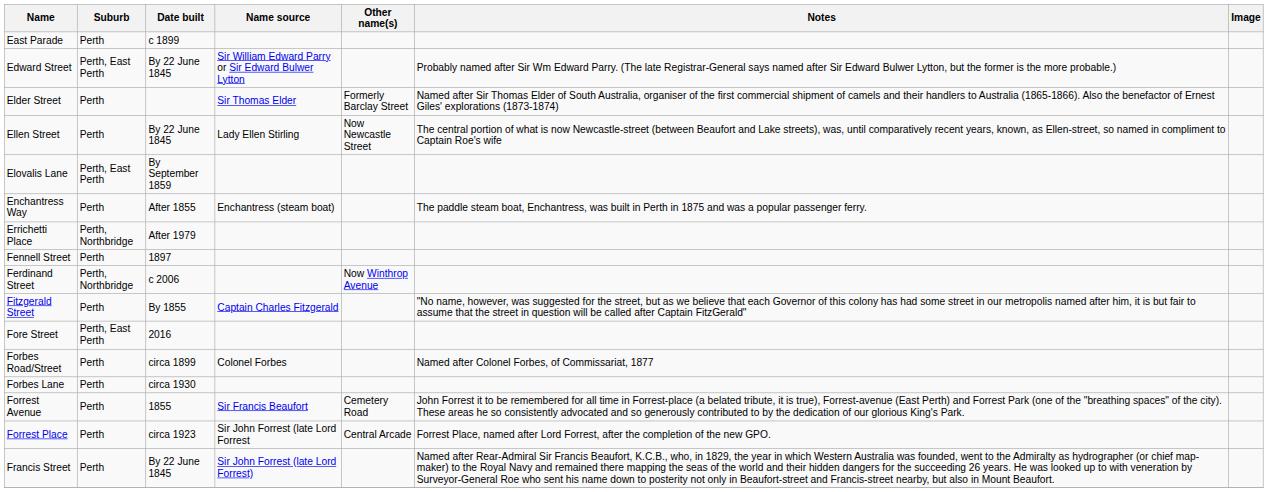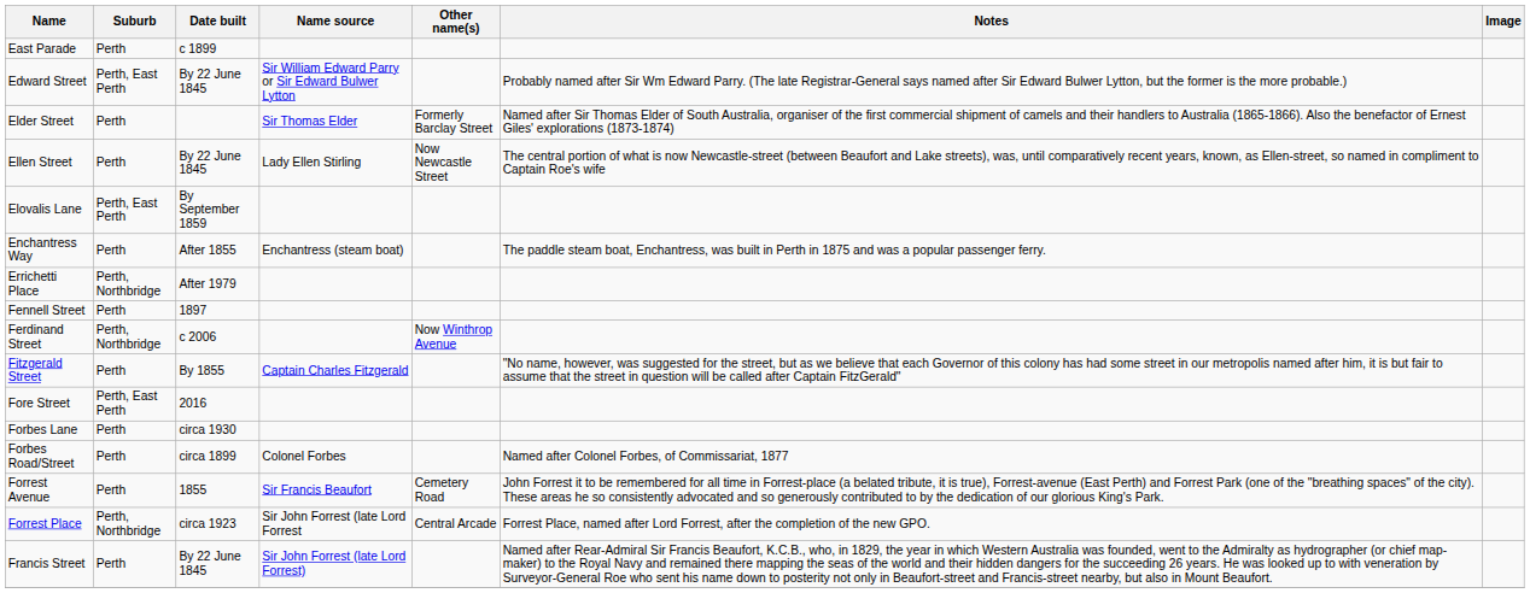rows swapped: Forbes Road/Street <-> Forbes Lane
Forrest Place | Suburb: Perth -> Perth, Northbridge
